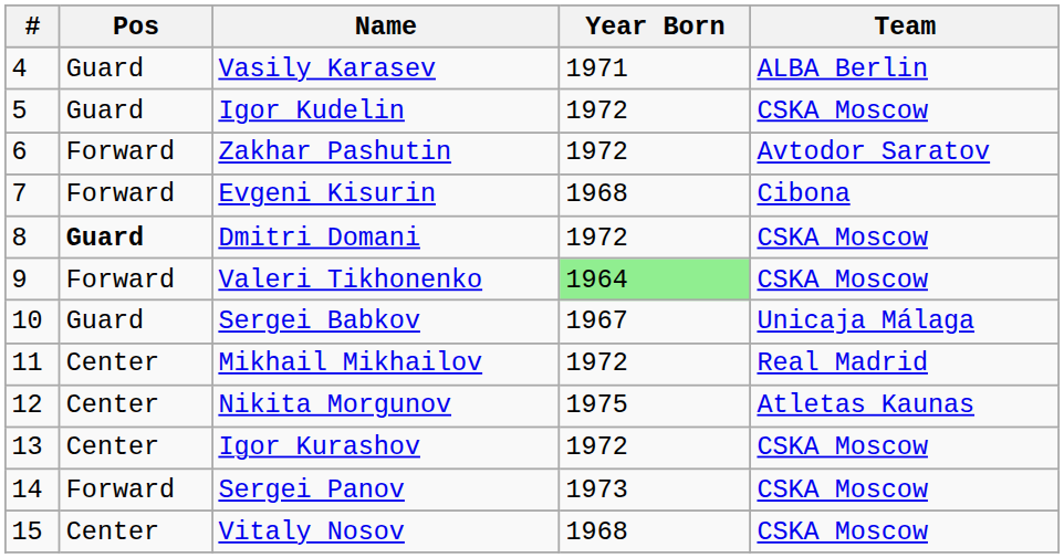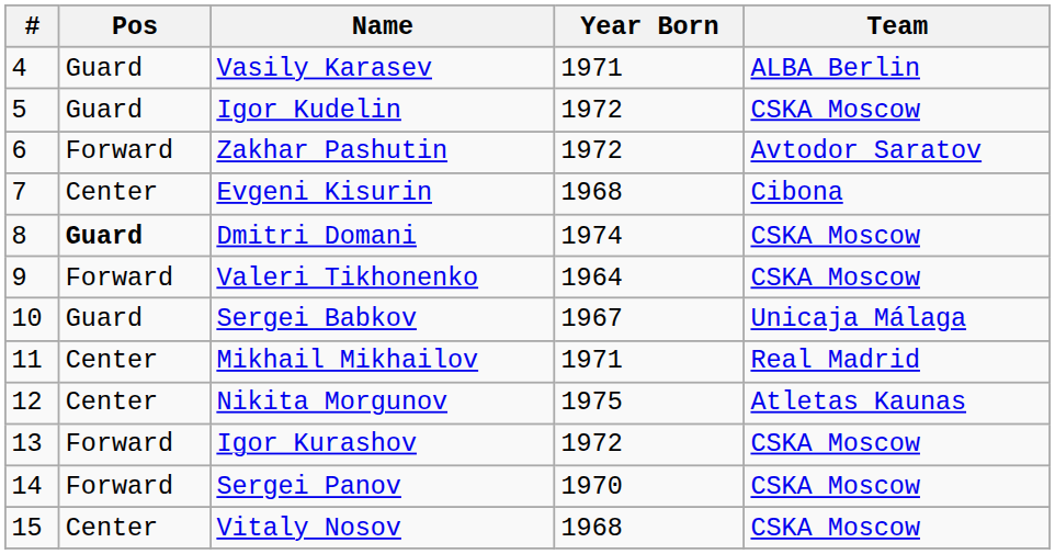Evgeni Kisurin | Pos: Forward -> Center
Dmitri Domani | Year Born: 1972 -> 1974
Valeri Tikhonenko | Year Born: lightgreen background -> no background
Mikhail Mikhailov | Year Born: 1972 -> 1971
Igor Kurashov | Pos: Center -> Forward
Sergei Panov | Year Born: 1973 -> 1970
